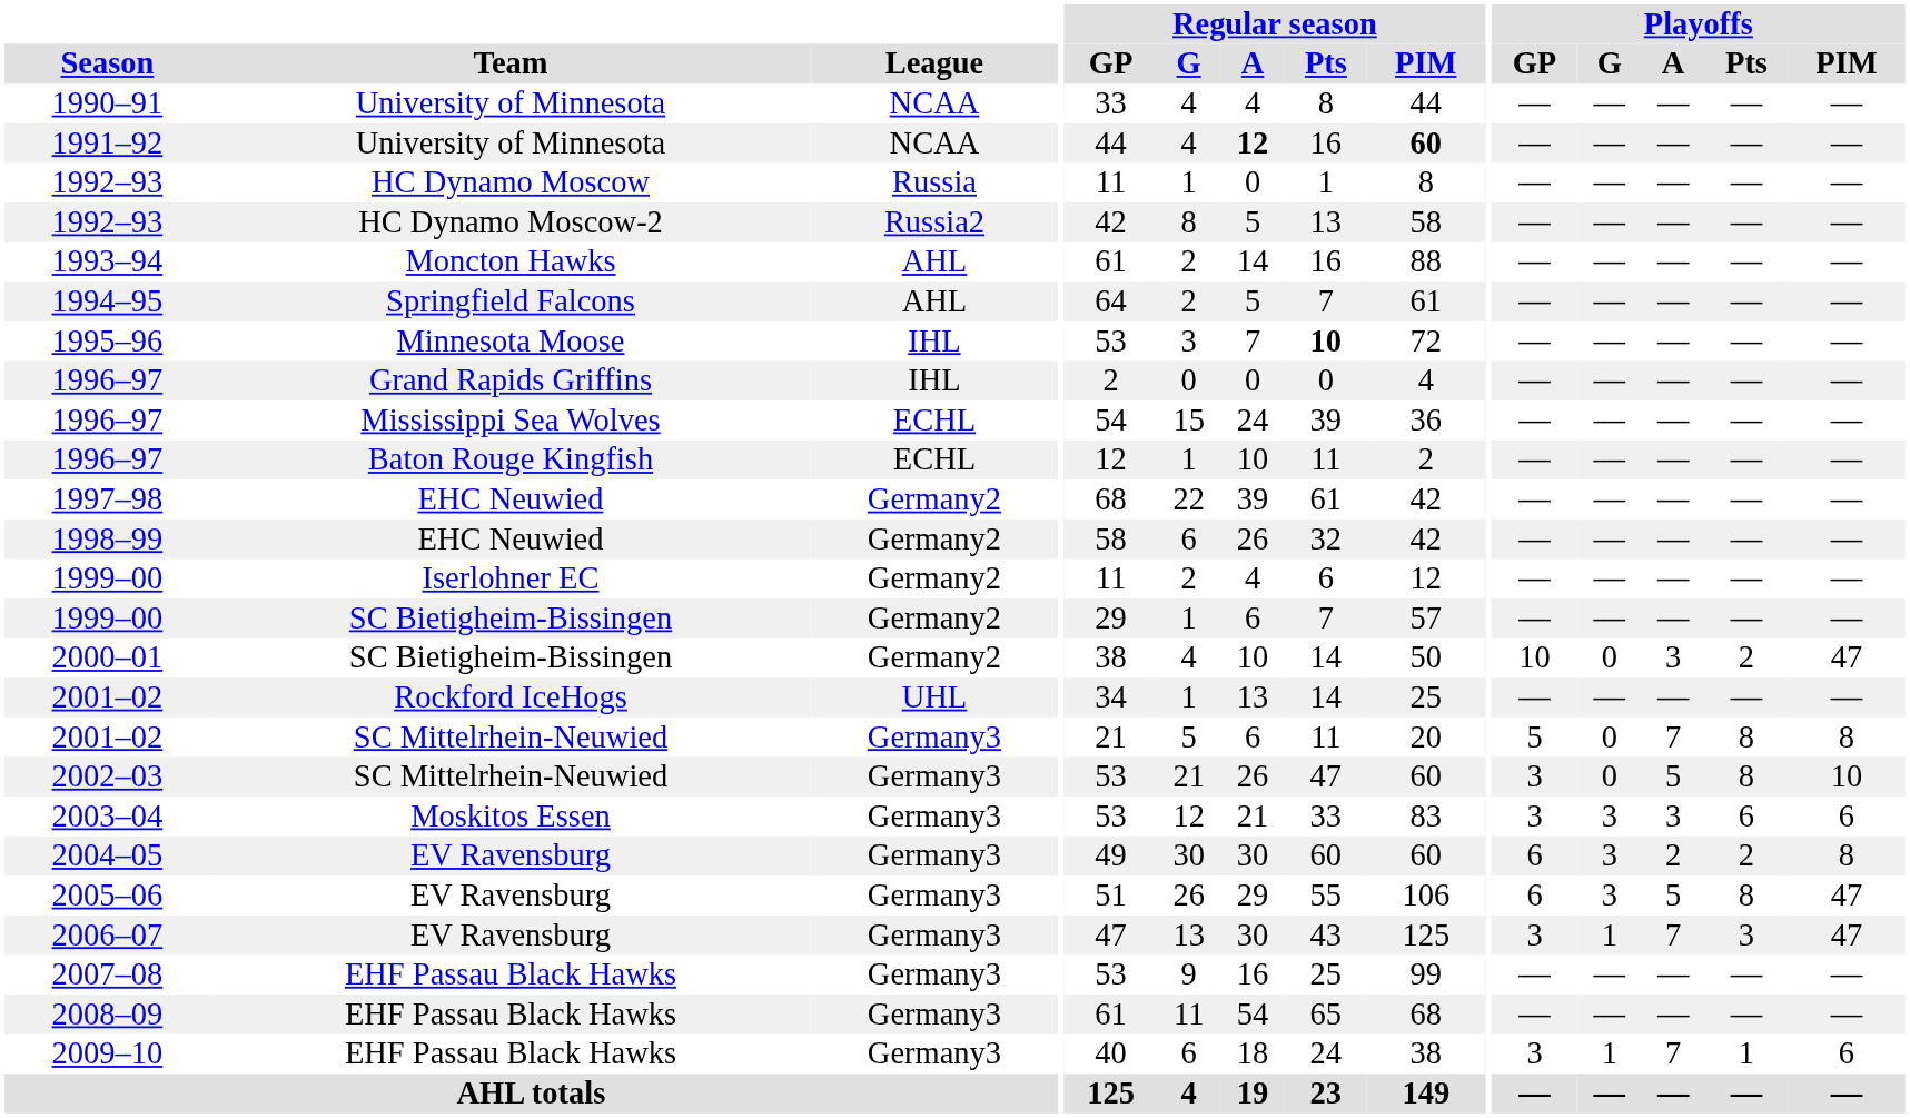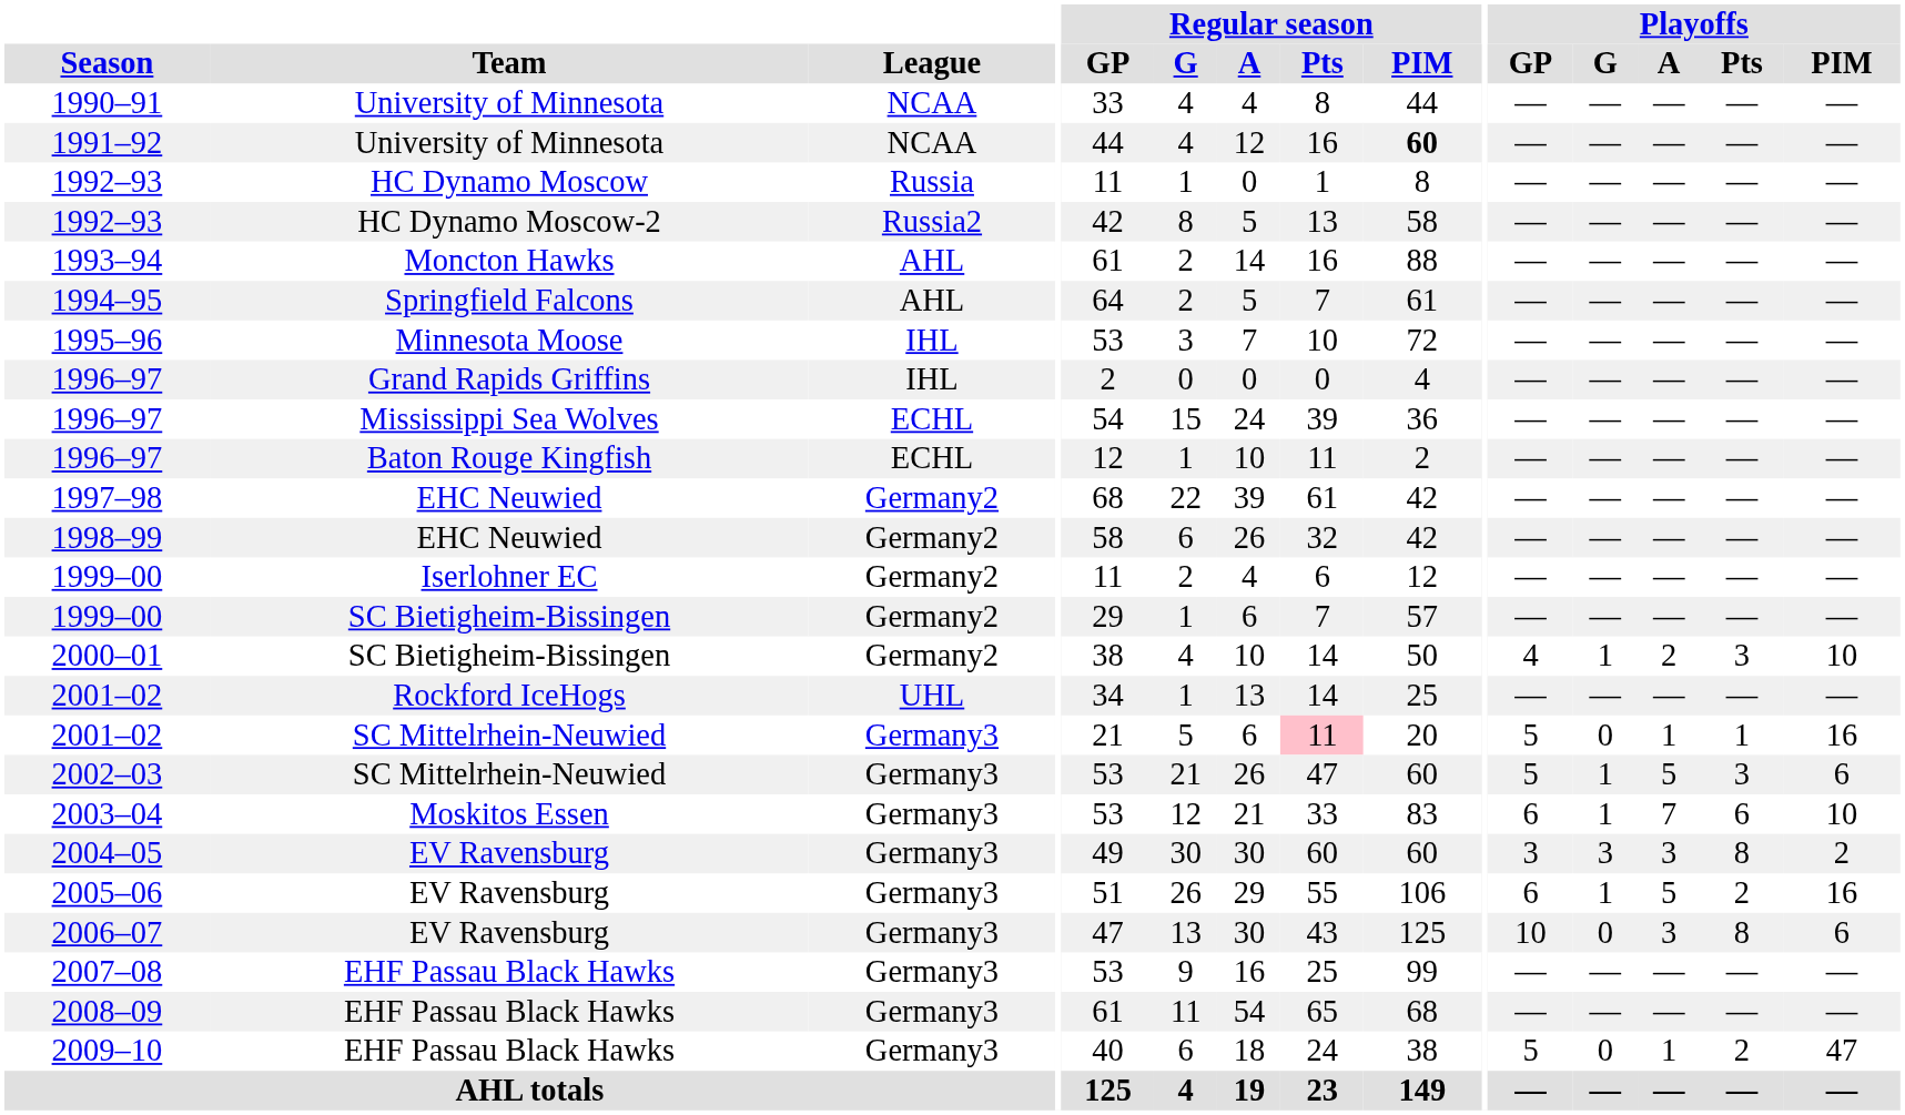1991–92 | Regular season / A: bold -> normal
1995–96 | Regular season / Pts: bold -> normal
2000–01 | Playoffs / GP: 10 -> 4
2000–01 | Playoffs / G: 0 -> 1
2000–01 | Playoffs / A: 3 -> 2
2000–01 | Playoffs / Pts: 2 -> 3
2000–01 | Playoffs / PIM: 47 -> 10
2001–02 / SC Mittelrhein-Neuwied | Regular season / Pts: no background -> pink background
2001–02 / SC Mittelrhein-Neuwied | Playoffs / A: 7 -> 1
2001–02 / SC Mittelrhein-Neuwied | Playoffs / Pts: 8 -> 1
2001–02 / SC Mittelrhein-Neuwied | Playoffs / PIM: 8 -> 16
2002–03 | Playoffs / GP: 3 -> 5
2002–03 | Playoffs / G: 0 -> 1
2002–03 | Playoffs / Pts: 8 -> 3
2002–03 | Playoffs / PIM: 10 -> 6
2003–04 | Playoffs / GP: 3 -> 6
2003–04 | Playoffs / G: 3 -> 1
2003–04 | Playoffs / A: 3 -> 7
2003–04 | Playoffs / PIM: 6 -> 10
2004–05 | Playoffs / GP: 6 -> 3
2004–05 | Playoffs / A: 2 -> 3
2004–05 | Playoffs / Pts: 2 -> 8
2004–05 | Playoffs / PIM: 8 -> 2
2005–06 | Playoffs / G: 3 -> 1
2005–06 | Playoffs / Pts: 8 -> 2
2005–06 | Playoffs / PIM: 47 -> 16
2006–07 | Playoffs / GP: 3 -> 10
2006–07 | Playoffs / G: 1 -> 0
2006–07 | Playoffs / A: 7 -> 3
2006–07 | Playoffs / Pts: 3 -> 8
2006–07 | Playoffs / PIM: 47 -> 6
2009–10 | Playoffs / GP: 3 -> 5
2009–10 | Playoffs / G: 1 -> 0
2009–10 | Playoffs / A: 7 -> 1
2009–10 | Playoffs / Pts: 1 -> 2
2009–10 | Playoffs / PIM: 6 -> 47
